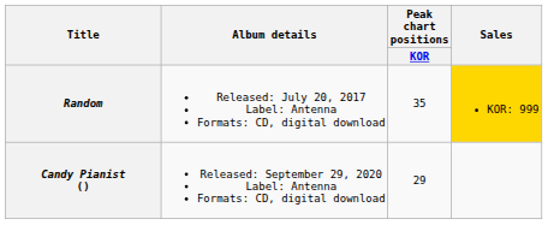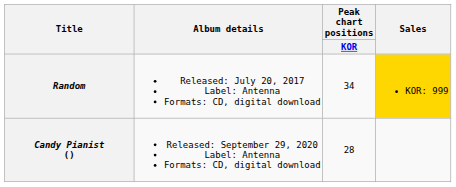Random | Peak chart positions / KOR: 35 -> 34
Candy Pianist () | Peak chart positions / KOR: 29 -> 28
